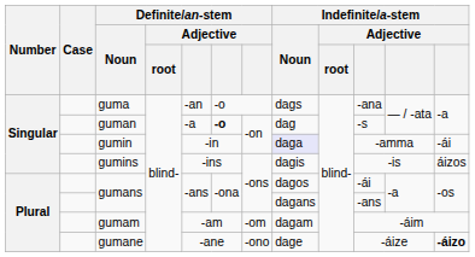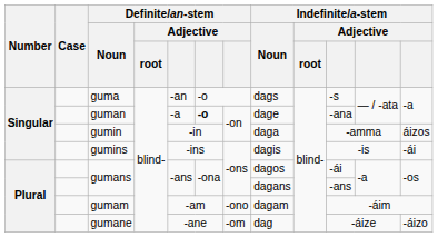guma | column 10: -ana -> -s
guman | Indefinite/a-stem / Noun: dag -> dage
guman | column 10: -s -> -ana
gumin | Indefinite/a-stem / Noun: lavender background -> no background
gumin | column 12: -ái -> áizos
gumins | column 12: áizos -> -ái
gumam | column 7: -om -> -ono
gumane | column 7: -ono -> -om
gumane | Indefinite/a-stem / Noun: dage -> dag
gumane | column 12: bold -> normal
